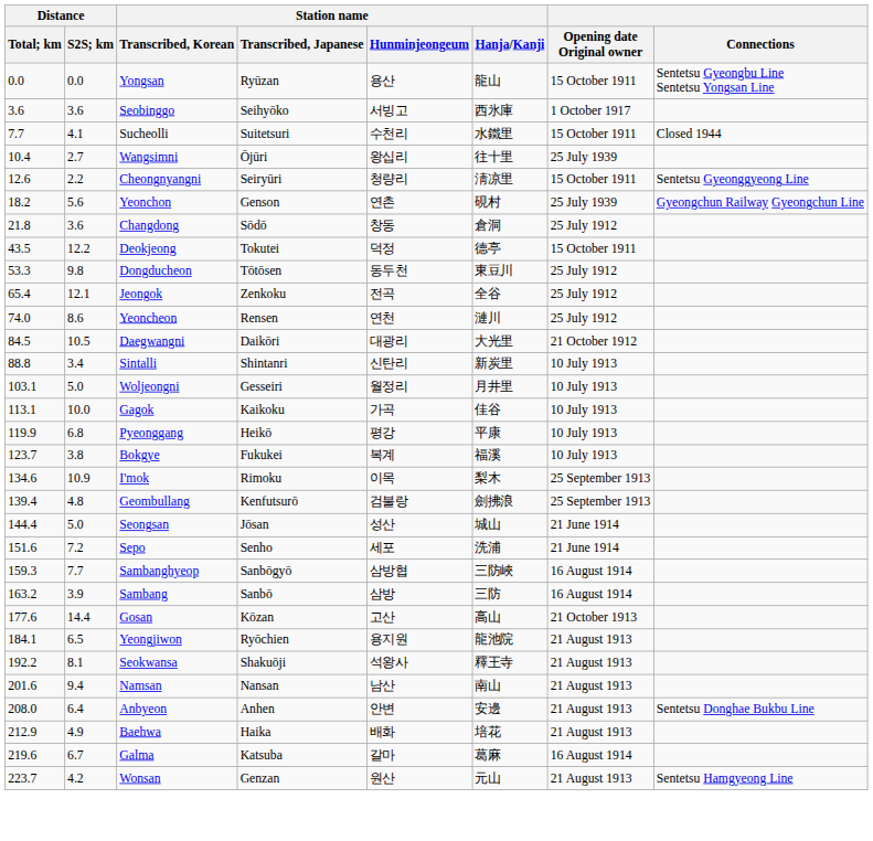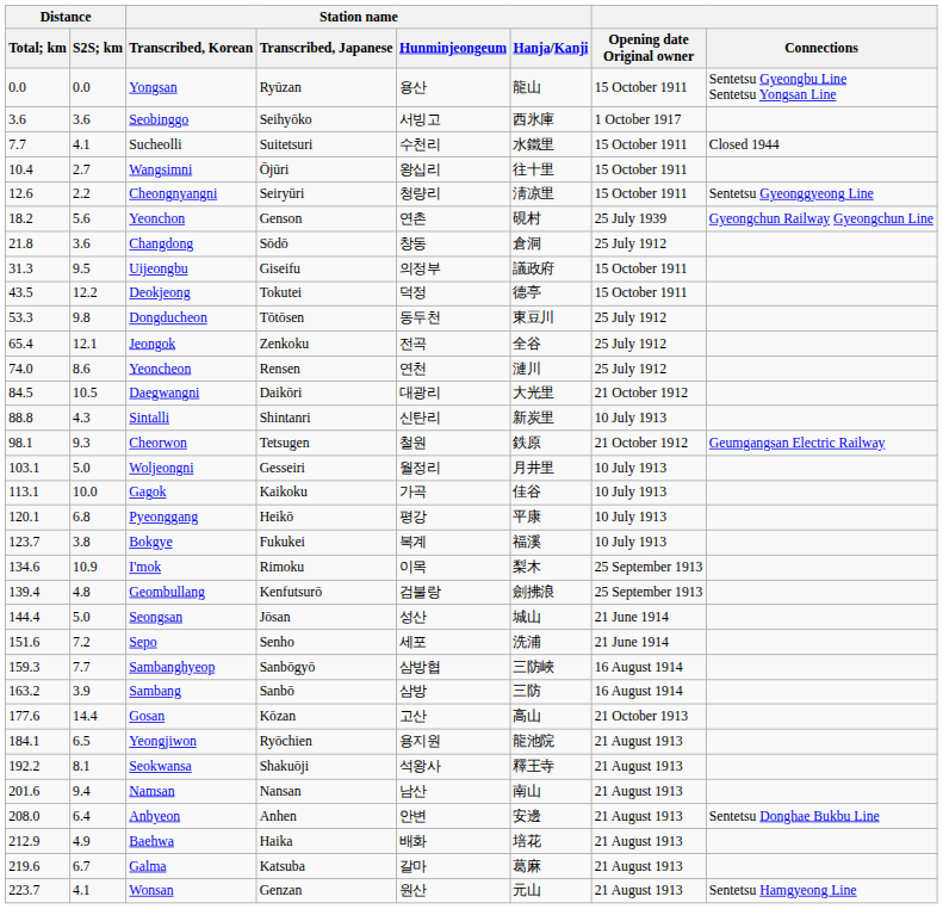Wangsimni | Opening date Original owner: 25 July 1939 -> 15 October 1911
+ row: 31.3 | 9.5 | Uijeongbu | Giseifu | 의정부 | 議政府 | 15 October 1911
Sintalli | Distance / S2S; km: 3.4 -> 4.3
+ row: 98.1 | 9.3 | Cheorwon | Tetsugen | 철원 | 鉄原 | 21 October 1912 | Geumgangsan Electric Railway
Pyeonggang | Distance / Total; km: 119.9 -> 120.1
Galma | Opening date Original owner: 16 August 1914 -> 21 August 1913
Wonsan | Distance / S2S; km: 4.2 -> 4.1
